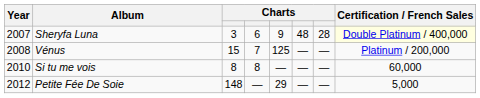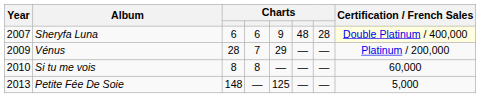Sheryfa Luna | column 3: 3 -> 6
Vénus | Year: 2008 -> 2009
Vénus | column 3: 15 -> 28
Vénus | column 5: 125 -> 29
Petite Fée De Soie | Year: 2012 -> 2013
Petite Fée De Soie | column 5: 29 -> 125
